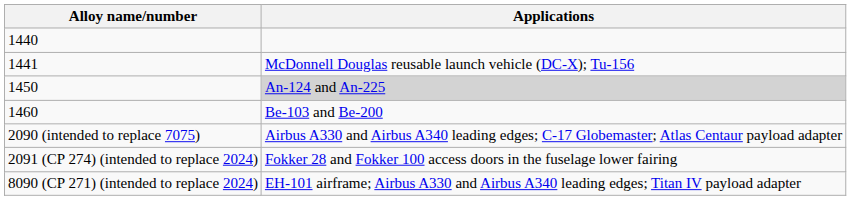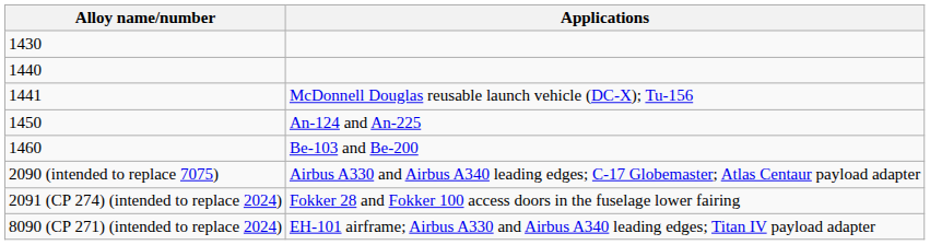+ row: 1430
1450 | Applications: lightgrey background -> no background
